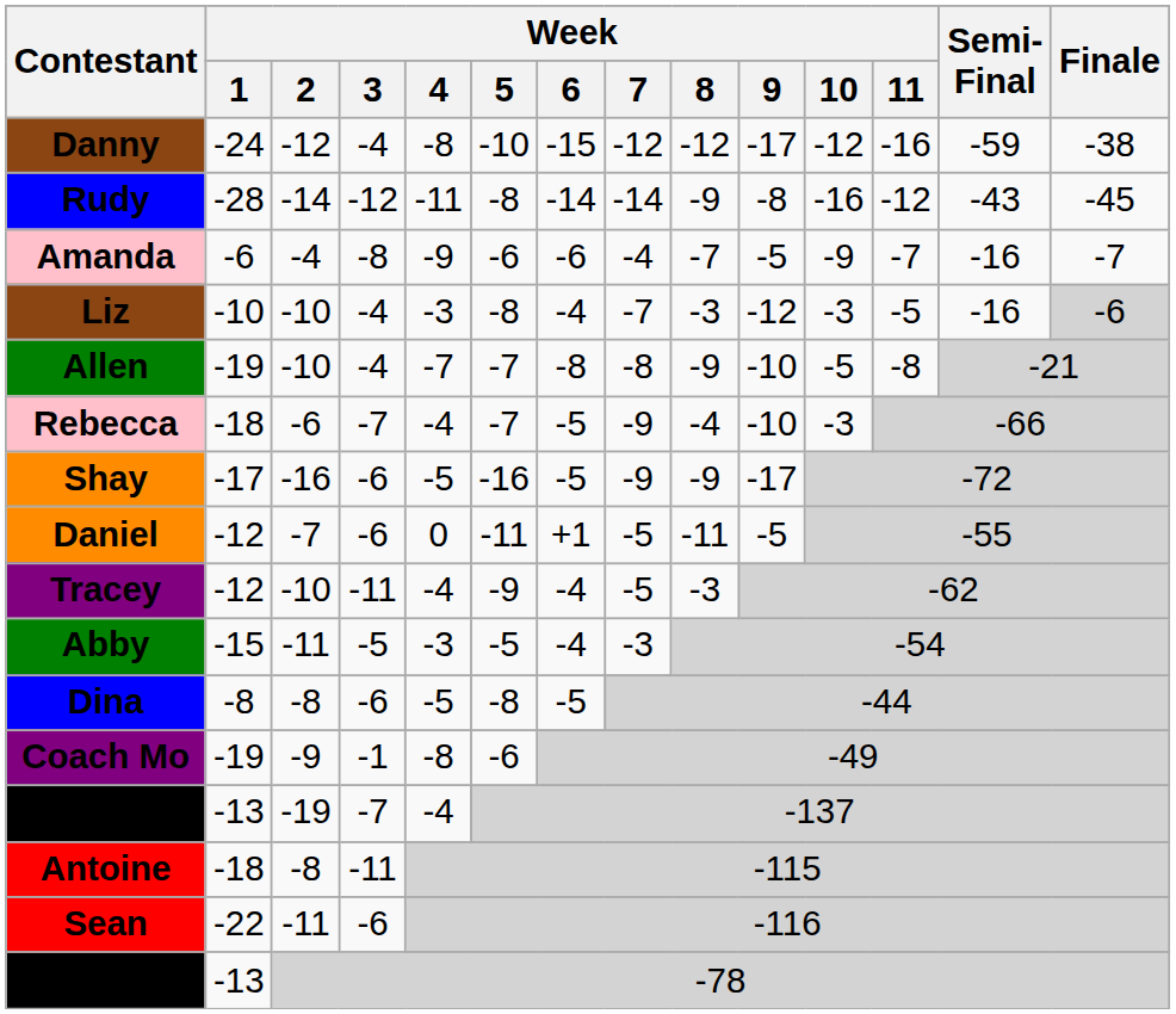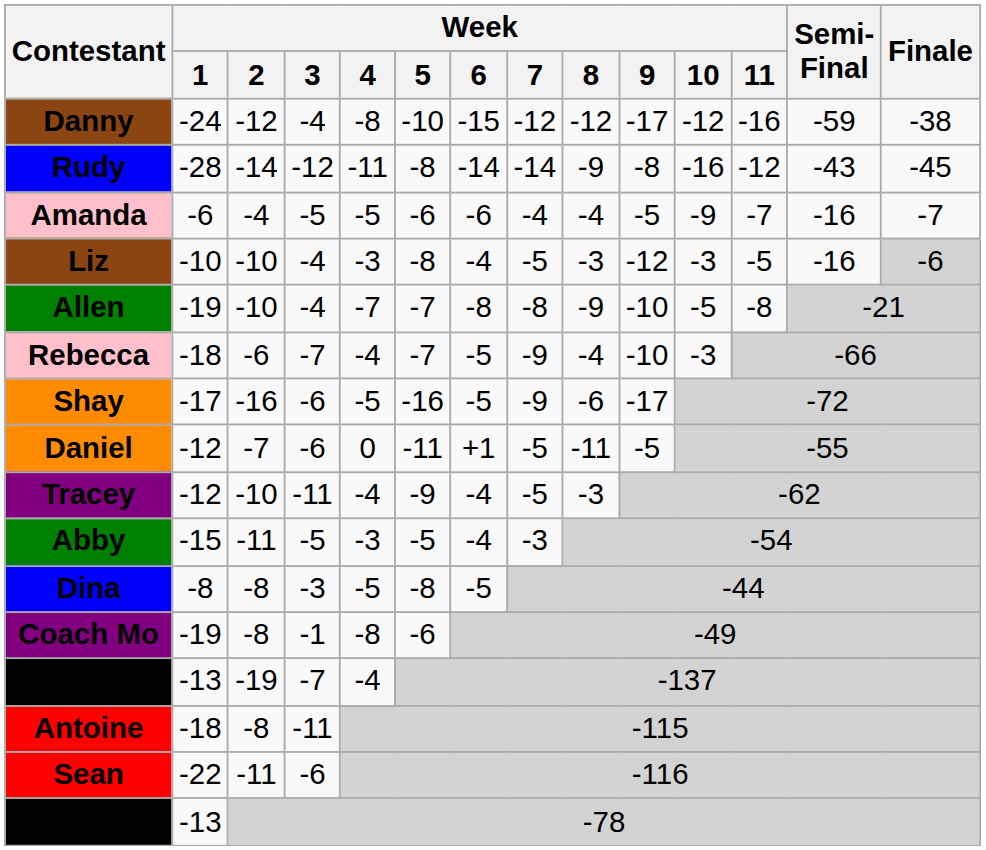Amanda | Week / 3: -8 -> -5
Amanda | Week / 4: -9 -> -5
Amanda | Week / 8: -7 -> -4
Liz | Week / 7: -7 -> -5
Shay | Week / 8: -9 -> -6
Dina | Week / 3: -6 -> -3
Coach Mo | Week / 2: -9 -> -8
